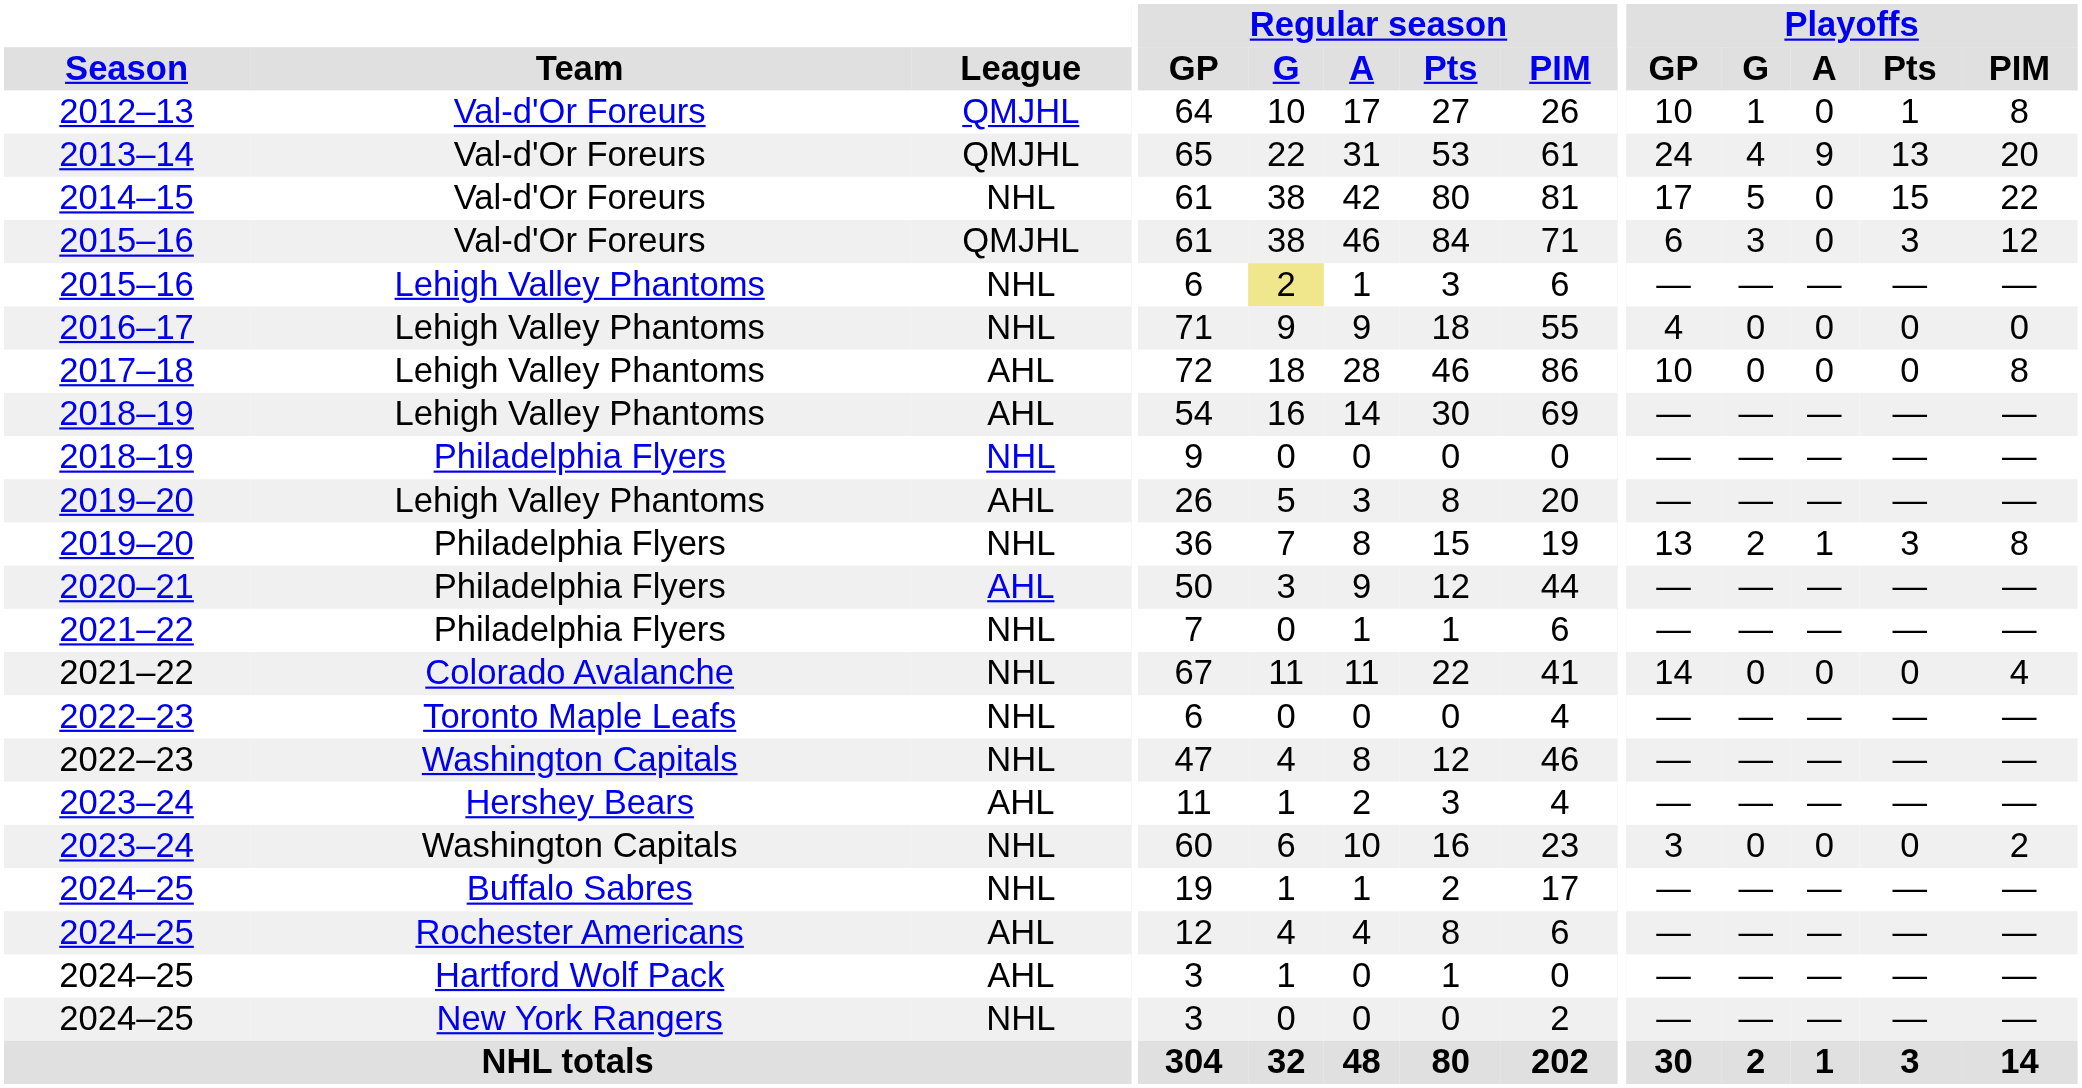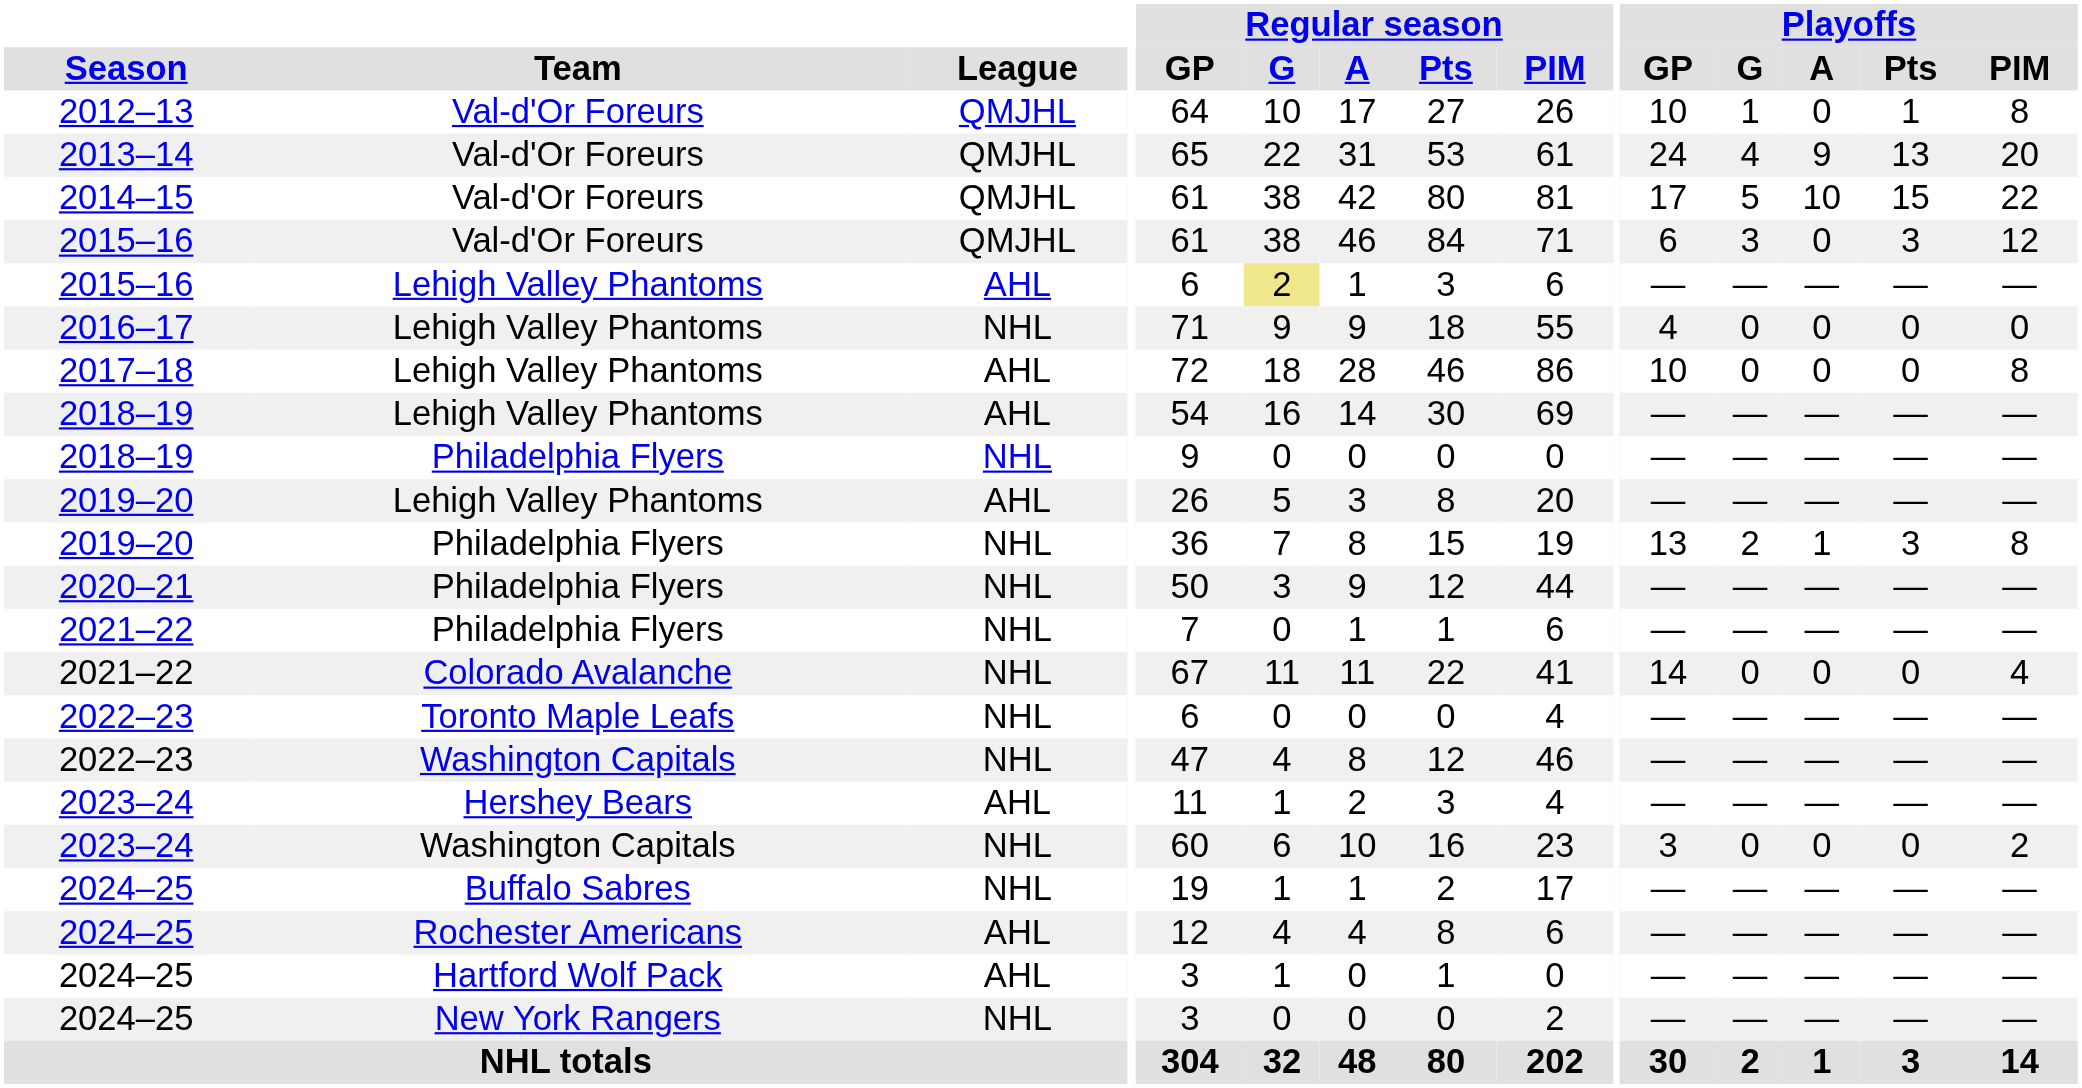2014–15 | League: NHL -> QMJHL
2014–15 | Playoffs / A: 0 -> 10
2015–16 / Lehigh Valley Phantoms | League: NHL -> AHL
2020–21 | League: AHL -> NHL
